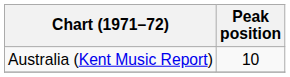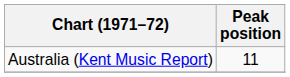Australia (Kent Music Report) | Peak position: 10 -> 11
